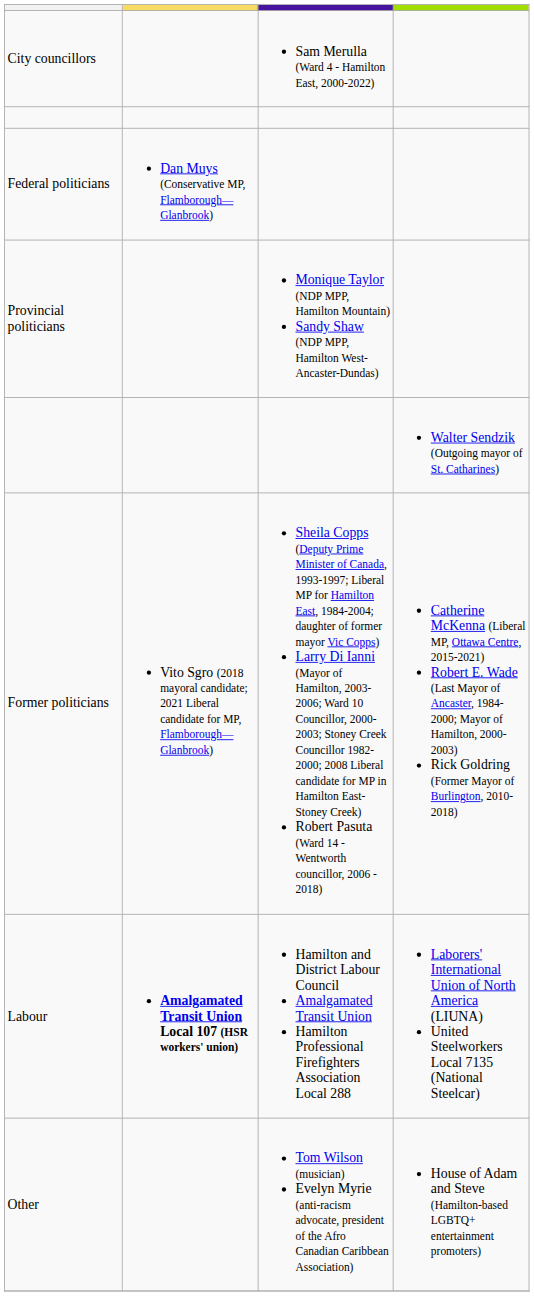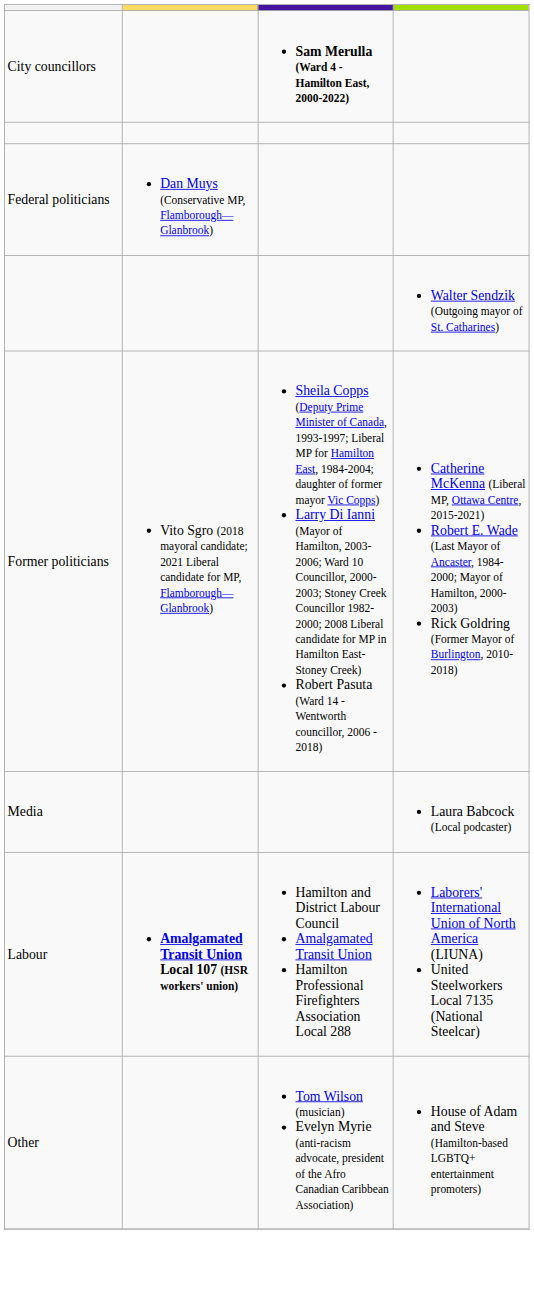City councillors | column 3: normal -> bold
- row: Provincial politicians | Monique Taylor (NDP MPP, Hamilton Mountain) Sandy Shaw (NDP MPP, Hamilton West-Ancaster-Dundas)
+ row: Media | Laura Babcock (Local podcaster)
